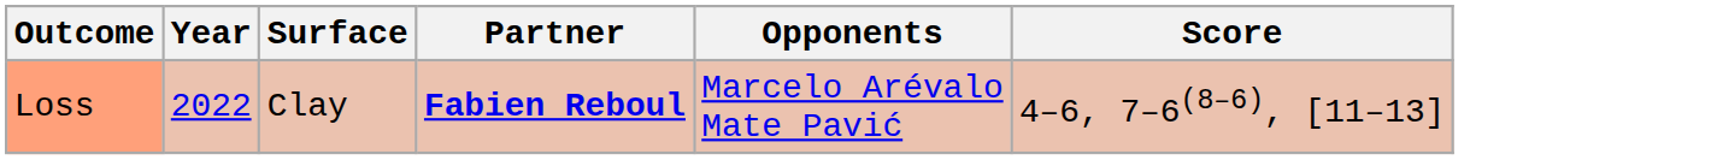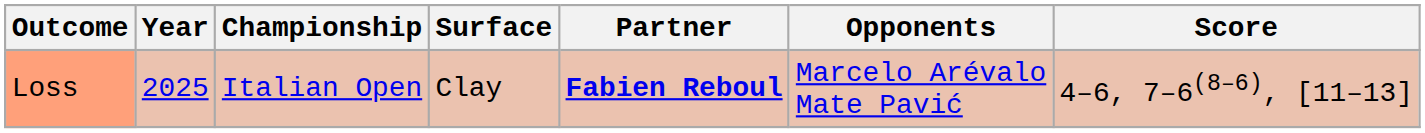+ column: Championship | Italian Open
Loss | Year: 2022 -> 2025
